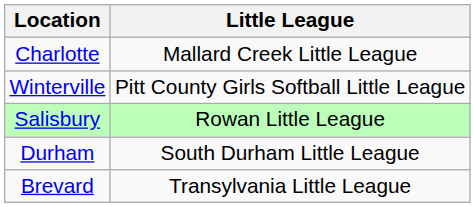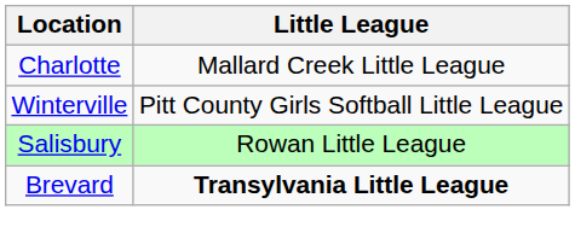- row: Durham | South Durham Little League
Brevard | Little League: normal -> bold
